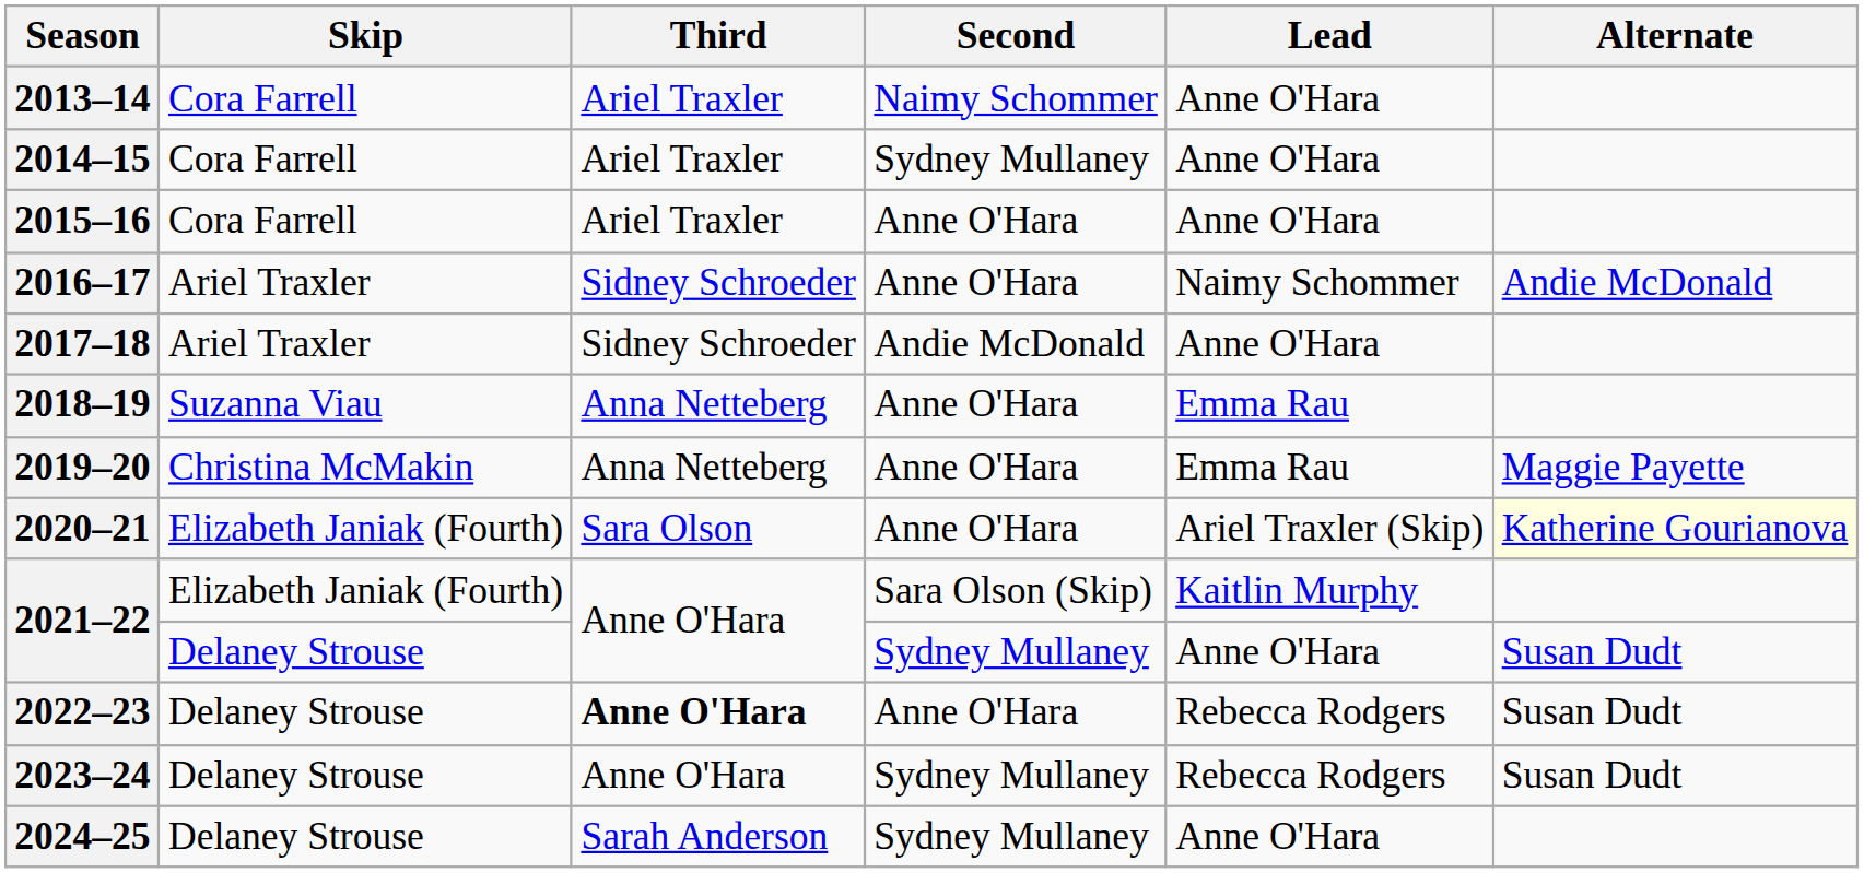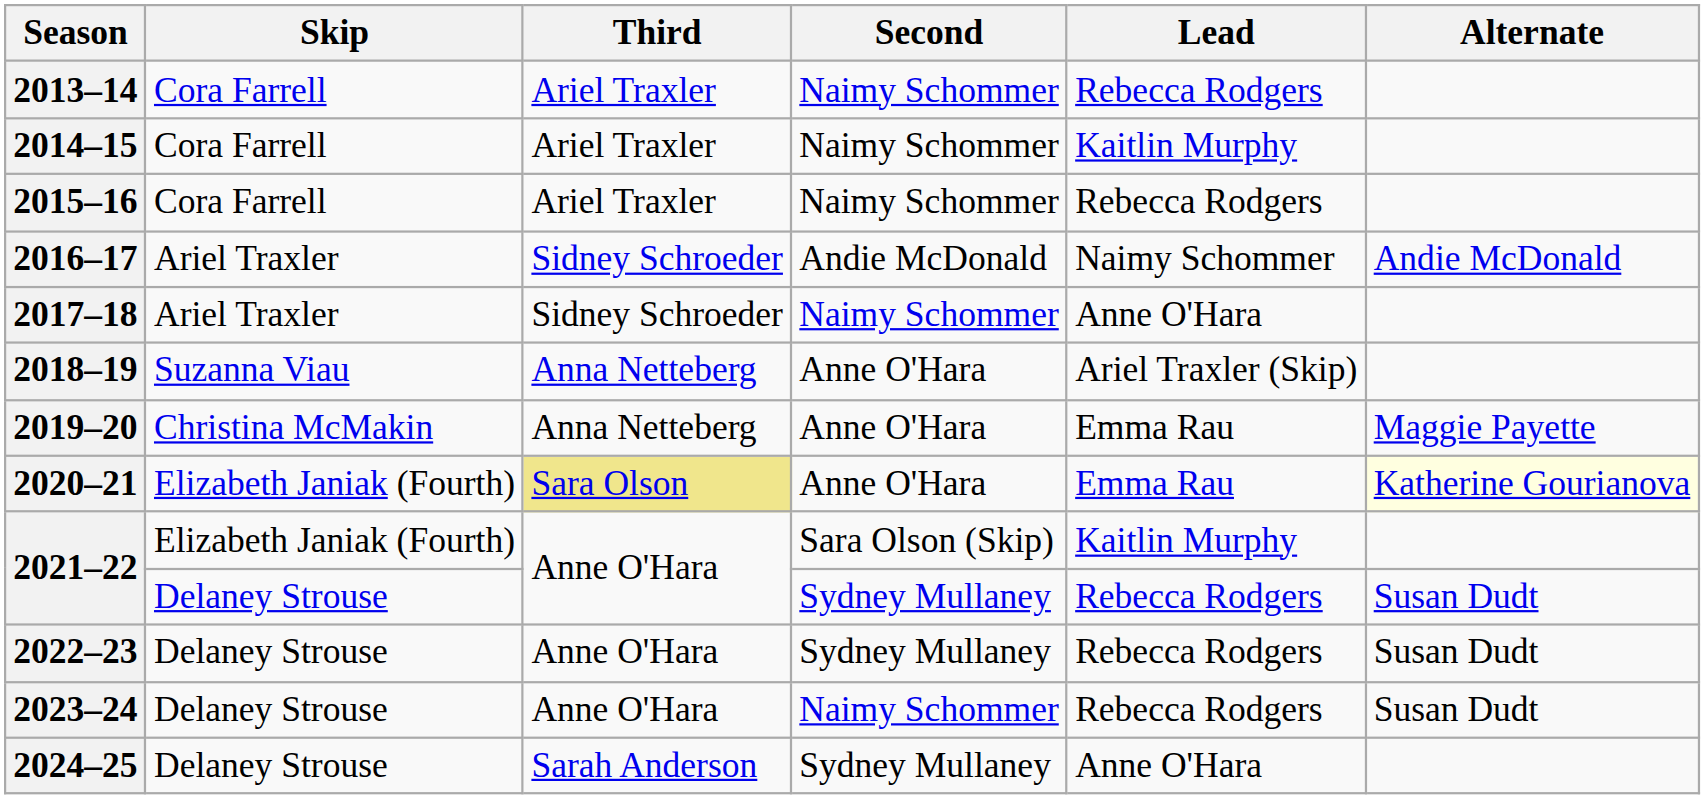2013–14 | Lead: Anne O'Hara -> Rebecca Rodgers
2014–15 | Second: Sydney Mullaney -> Naimy Schommer
2014–15 | Lead: Anne O'Hara -> Kaitlin Murphy
2015–16 | Second: Anne O'Hara -> Naimy Schommer
2015–16 | Lead: Anne O'Hara -> Rebecca Rodgers
2016–17 | Second: Anne O'Hara -> Andie McDonald
2017–18 | Second: Andie McDonald -> Naimy Schommer
2018–19 | Lead: Emma Rau -> Ariel Traxler (Skip)
2020–21 | Third: no background -> khaki background
2020–21 | Lead: Ariel Traxler (Skip) -> Emma Rau
2021–22 / Delaney Strouse | Lead: Anne O'Hara -> Rebecca Rodgers
2022–23 | Third: bold -> normal
2022–23 | Second: Anne O'Hara -> Sydney Mullaney
2023–24 | Second: Sydney Mullaney -> Naimy Schommer
